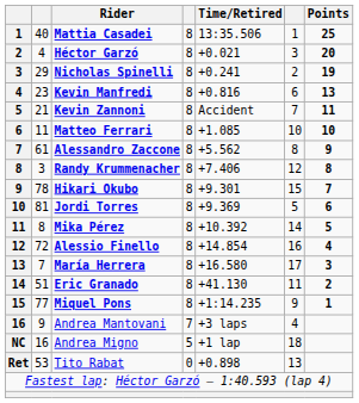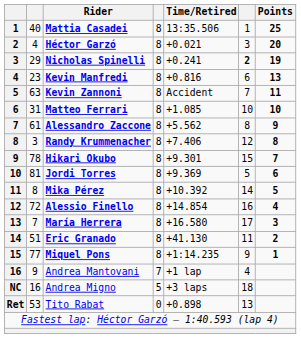Nicholas Spinelli | column 6: normal -> bold
Kevin Zannoni | column 2: 21 -> 63
Matteo Ferrari | column 2: 11 -> 31
Andrea Mantovani | Time/Retired: +3 laps -> +1 lap
Andrea Migno | Time/Retired: +1 lap -> +3 laps
